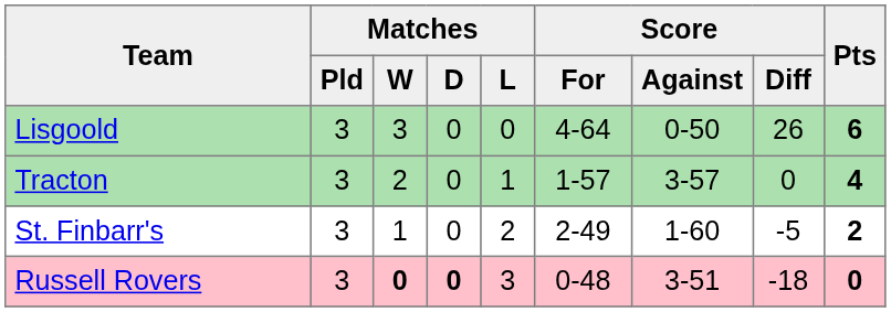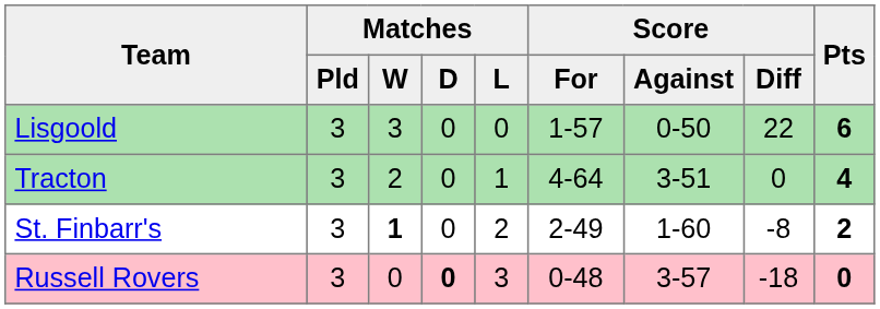Lisgoold | Score / For: 4-64 -> 1-57
Lisgoold | Score / Diff: 26 -> 22
Tracton | Score / For: 1-57 -> 4-64
Tracton | Score / Against: 3-57 -> 3-51
St. Finbarr's | Matches / W: normal -> bold
St. Finbarr's | Score / Diff: -5 -> -8
Russell Rovers | Matches / W: bold -> normal
Russell Rovers | Score / Against: 3-51 -> 3-57
